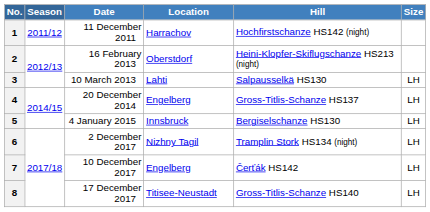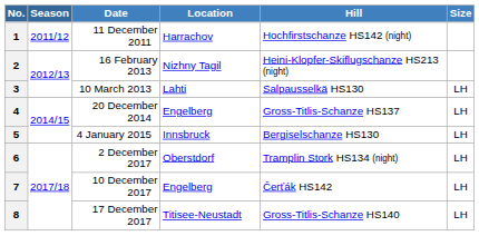2 | Location: Oberstdorf -> Nizhny Tagil
6 | Location: Nizhny Tagil -> Oberstdorf
